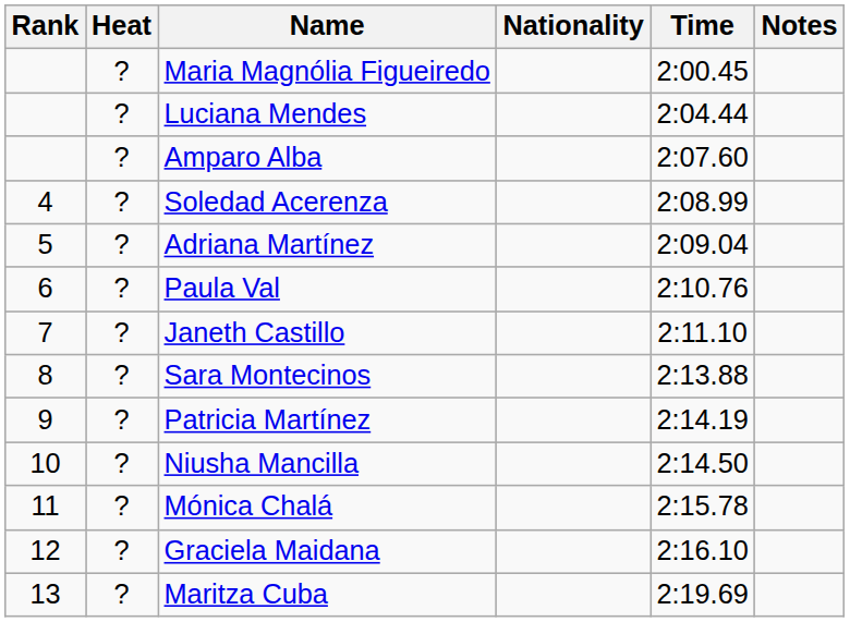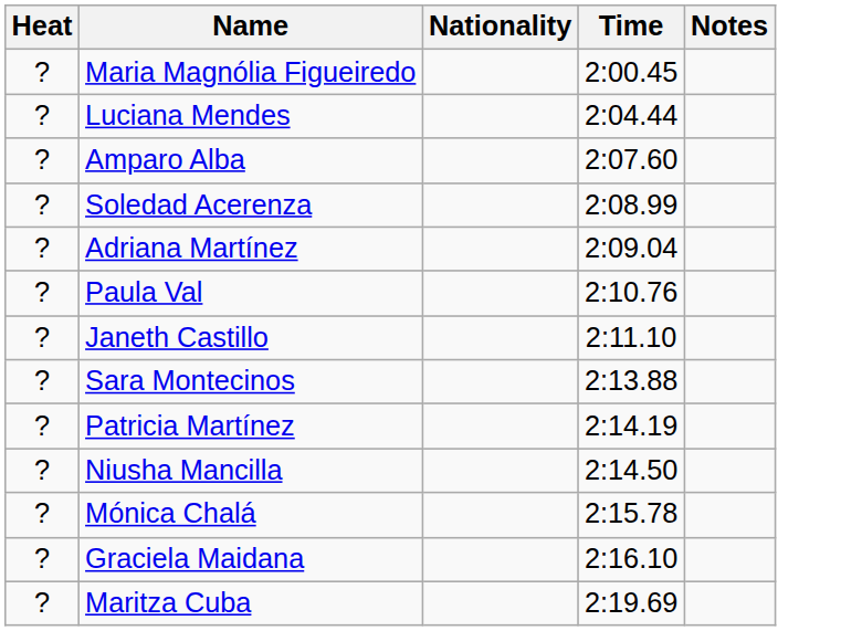- column: Rank | 4 | 5 | 6 | 7 | 8 | 9 | 10 | 11 | 12 | 13
